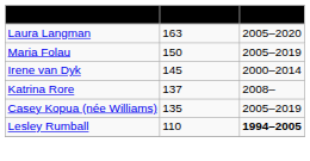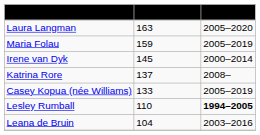Maria Folau | Appearances: 150 -> 159
Casey Kopua (née Williams) | Appearances: 135 -> 133
+ row: Leana de Bruin | 104 | 2003–2016
